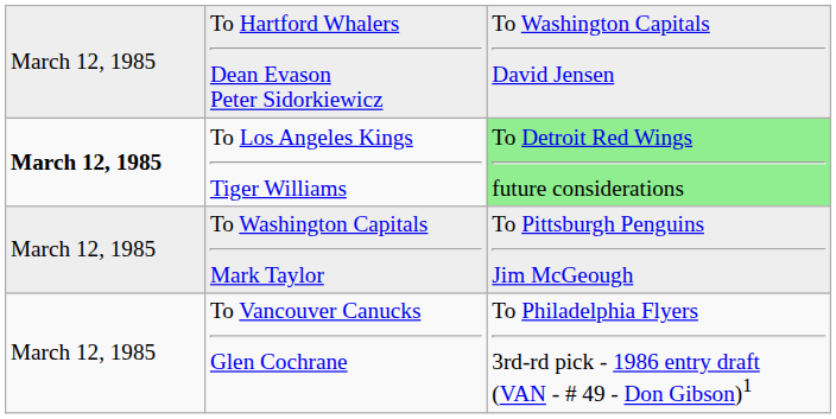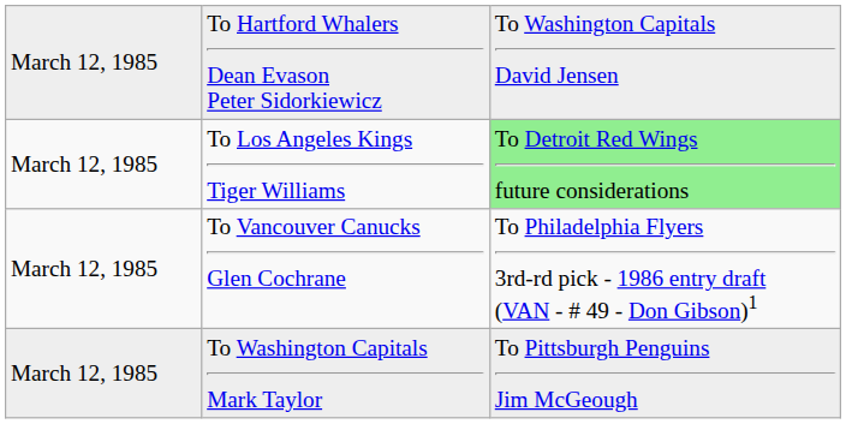To Los Angeles Kings Tiger Williams | column 1: bold -> normal
rows swapped: To Washington Capitals Mark Taylor <-> To Vancouver Canucks Glen Cochrane
